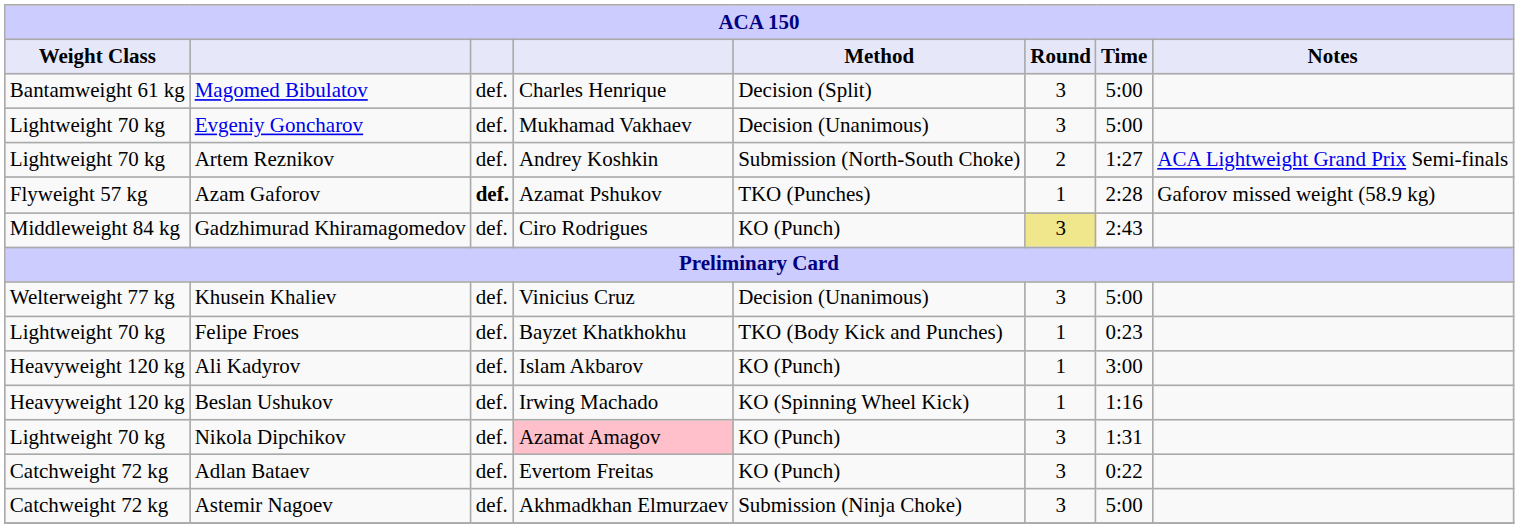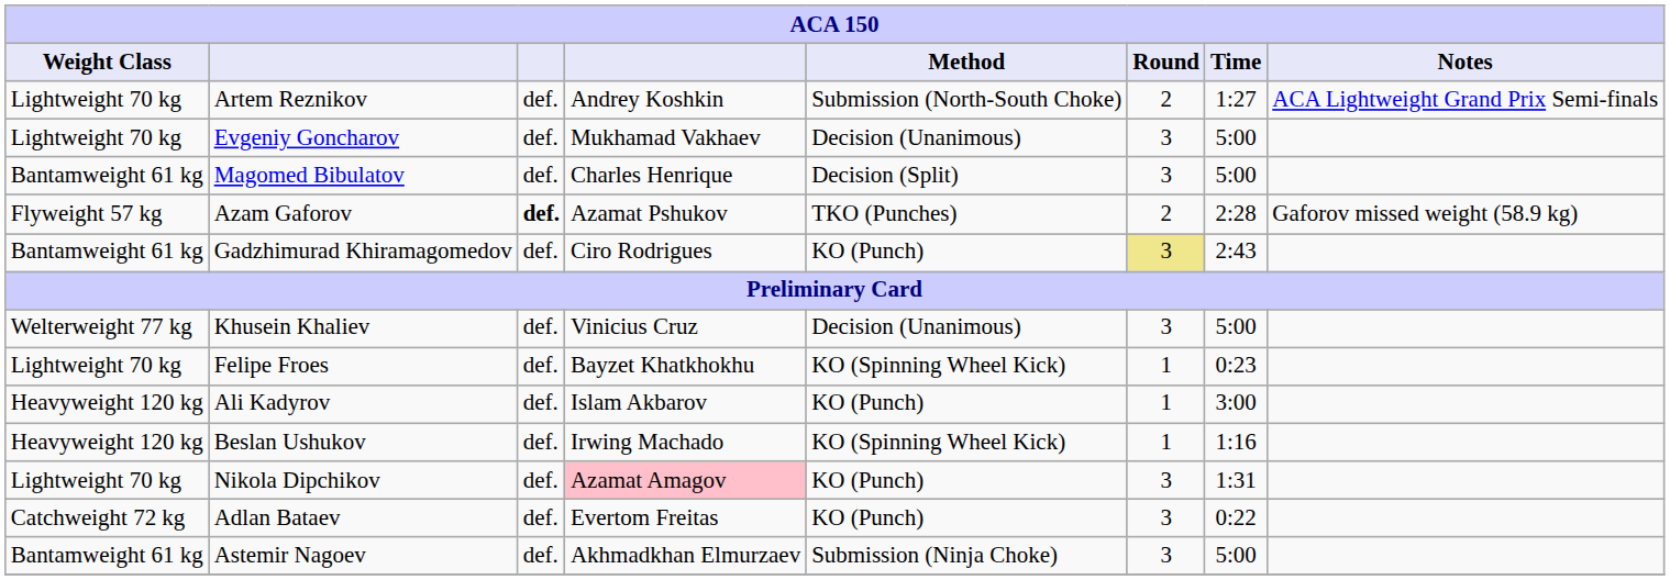rows swapped: Artem Reznikov <-> Magomed Bibulatov
Azam Gaforov | Round: 1 -> 2
Gadzhimurad Khiramagomedov | Weight Class: Middleweight 84 kg -> Bantamweight 61 kg
Felipe Froes | Method: TKO (Body Kick and Punches) -> KO (Spinning Wheel Kick)
Astemir Nagoev | Weight Class: Catchweight 72 kg -> Bantamweight 61 kg
